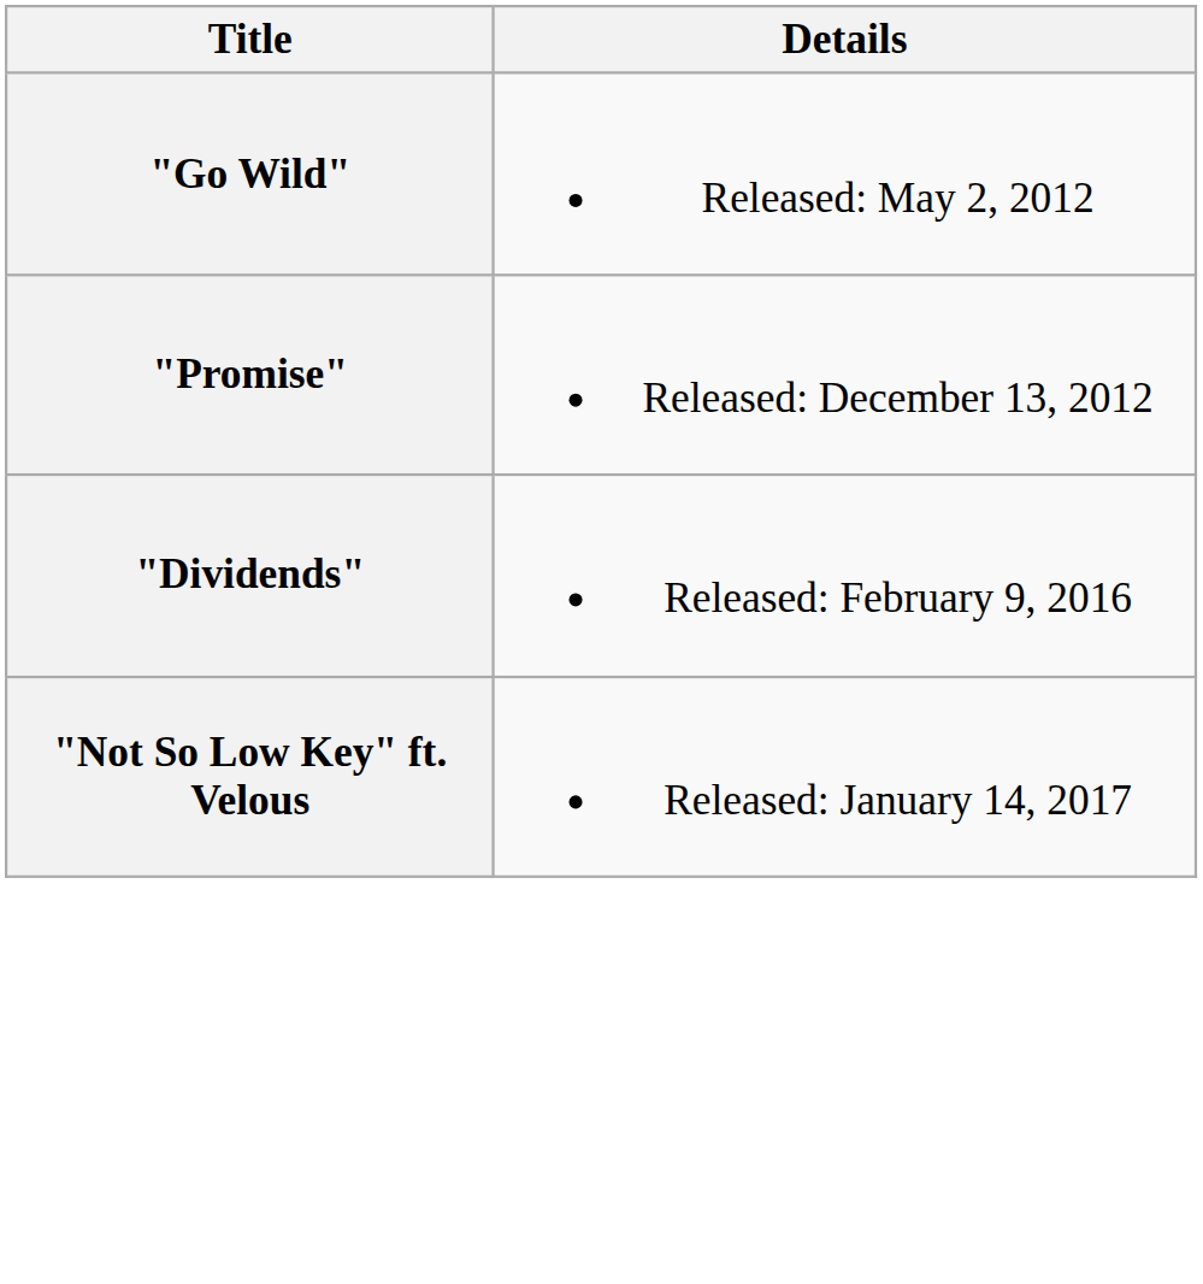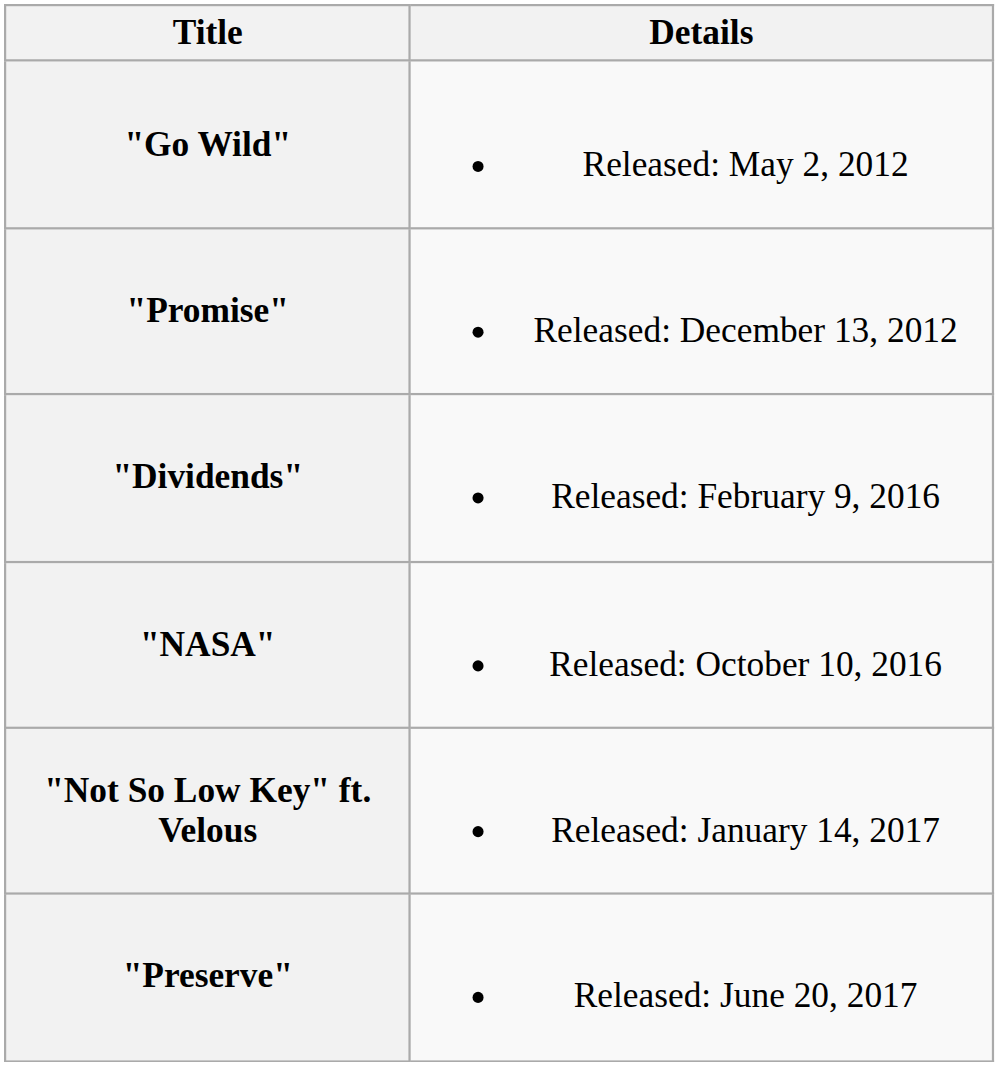+ row: "NASA" | Released: October 10, 2016
+ row: "Preserve" | Released: June 20, 2017
